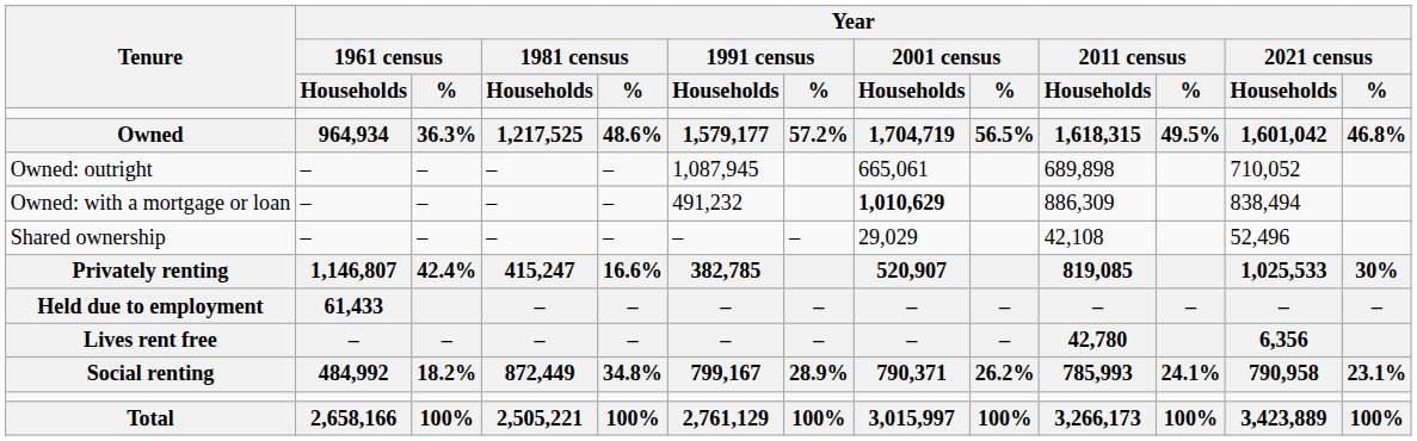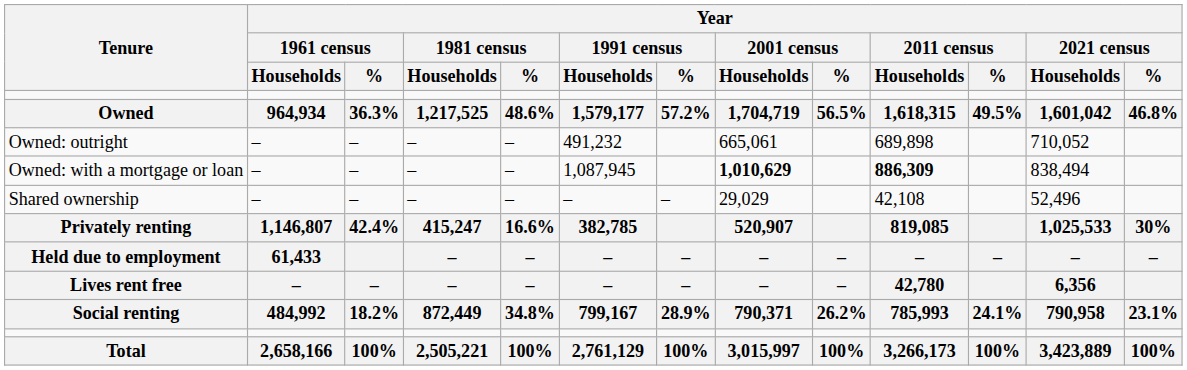Owned: outright | Year / 1991 census / Households: 1,087,945 -> 491,232
Owned: with a mortgage or loan | Year / 1991 census / Households: 491,232 -> 1,087,945
Owned: with a mortgage or loan | Year / 2011 census / Households: normal -> bold
